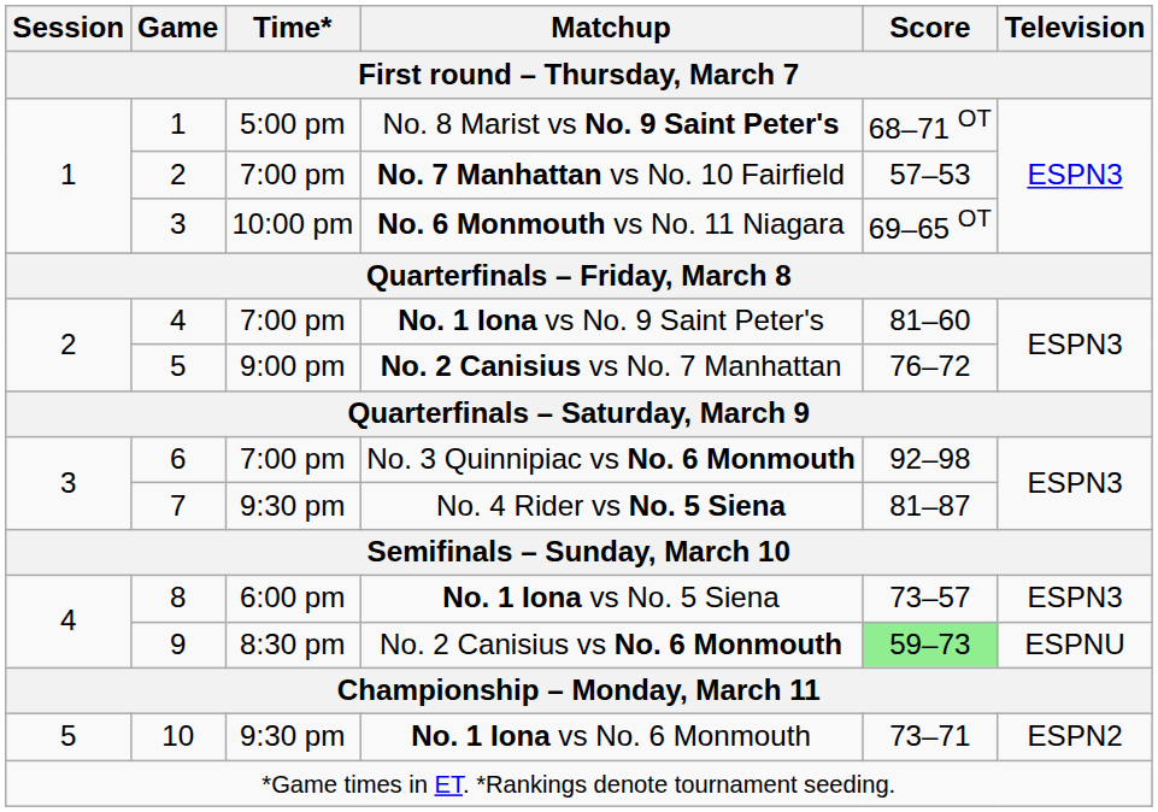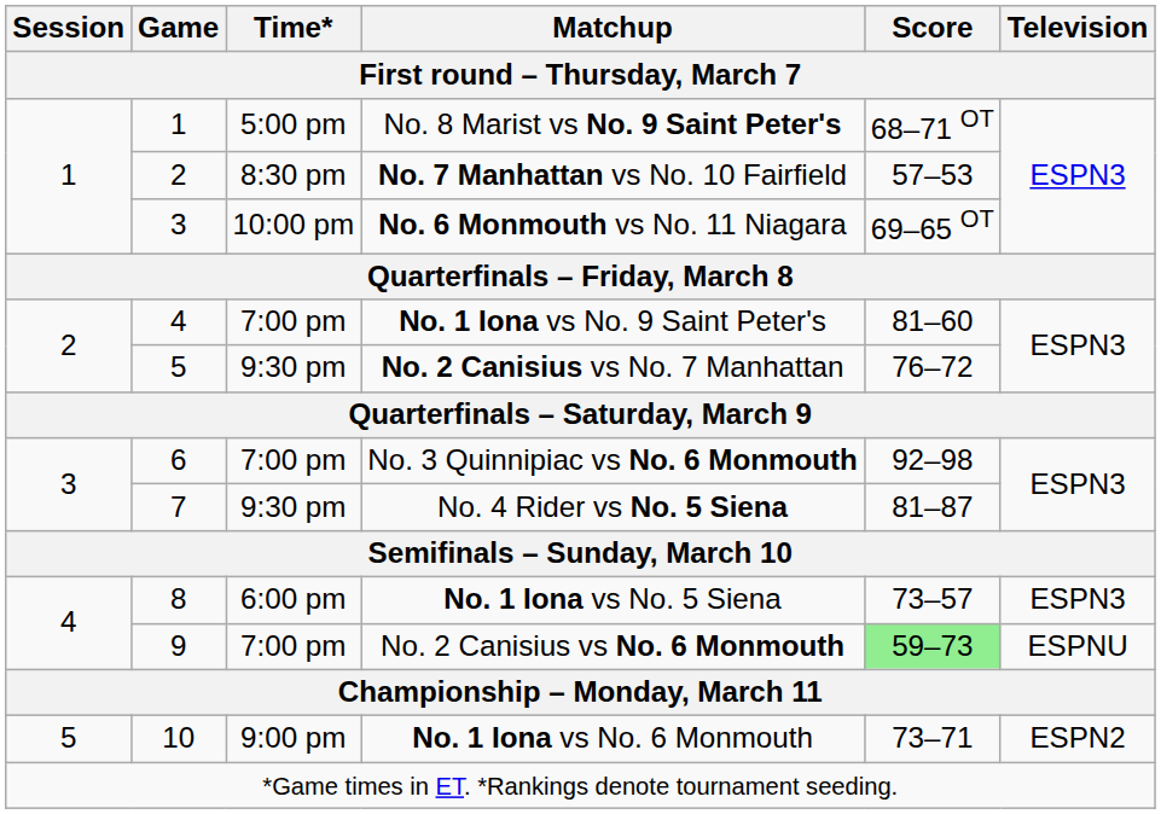No. 7 Manhattan vs No. 10 Fairfield | Time*: 7:00 pm -> 8:30 pm
No. 2 Canisius vs No. 7 Manhattan | Time*: 9:00 pm -> 9:30 pm
No. 2 Canisius vs No. 6 Monmouth | Time*: 8:30 pm -> 7:00 pm
No. 1 Iona vs No. 6 Monmouth | Time*: 9:30 pm -> 9:00 pm
